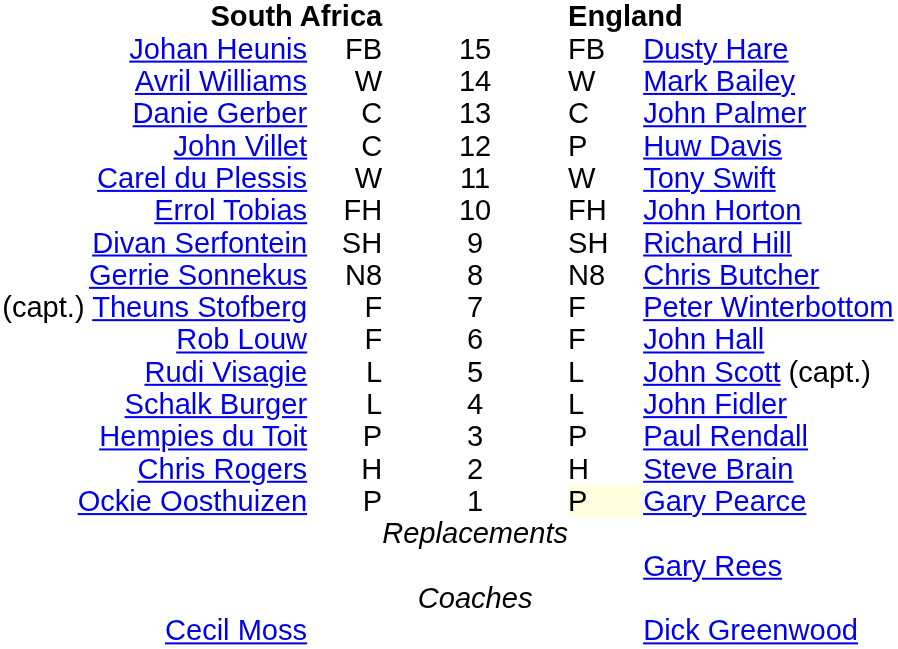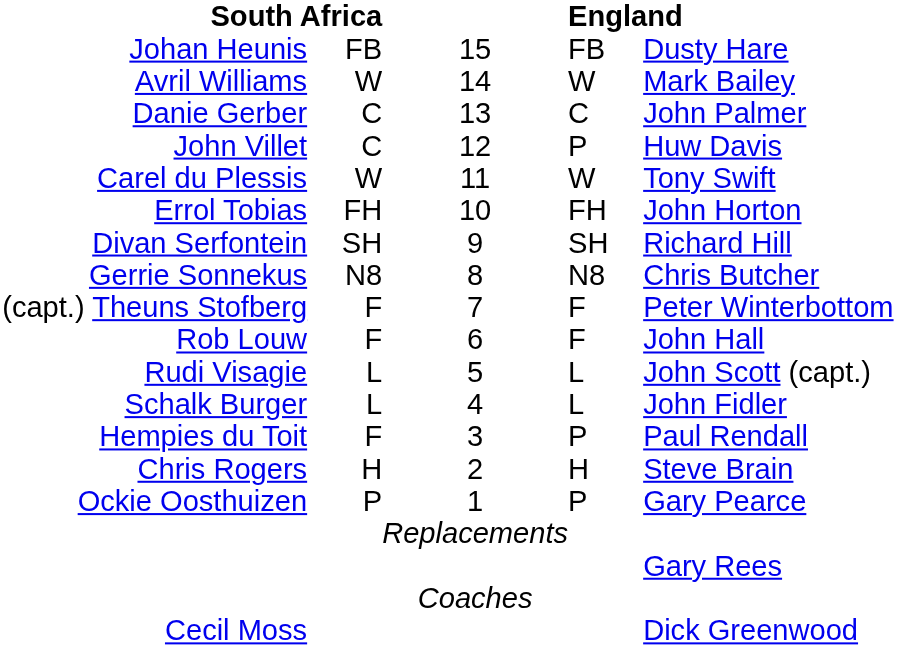Hempies du Toit | column 2: P -> F
Ockie Oosthuizen | column 4: lightyellow background -> no background
